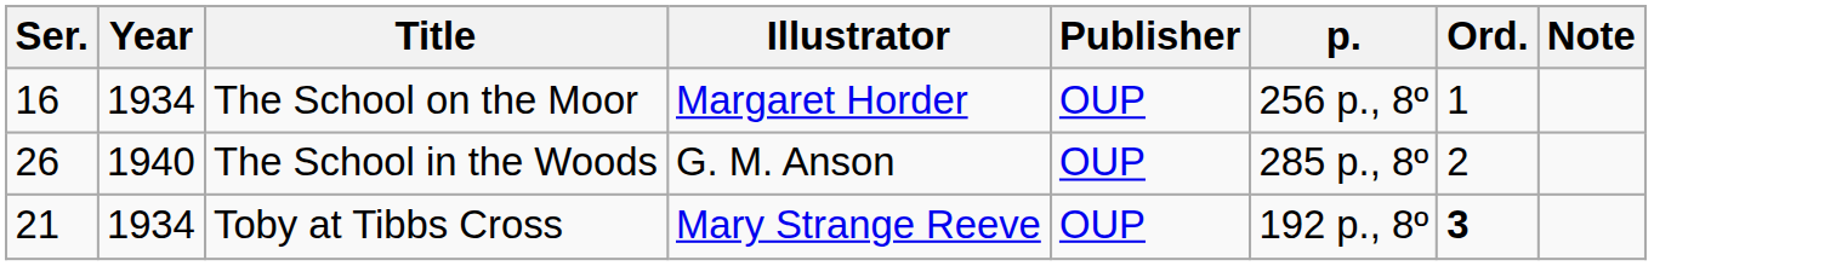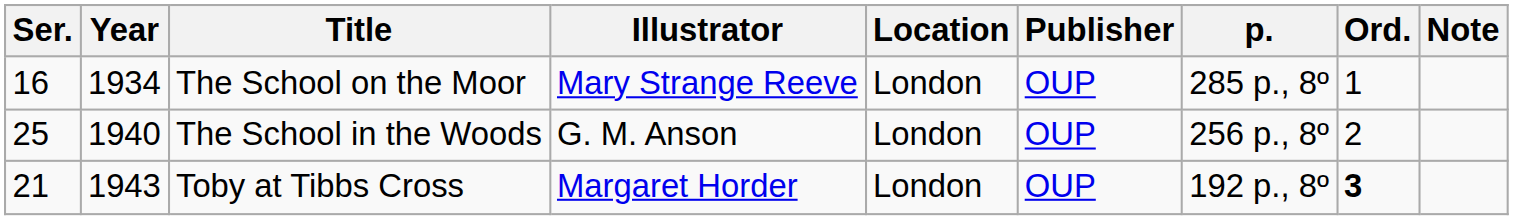+ column: Location | London | London | London
The School on the Moor | Illustrator: Margaret Horder -> Mary Strange Reeve
The School on the Moor | p.: 256 p., 8º -> 285 p., 8º
The School in the Woods | Ser.: 26 -> 25
The School in the Woods | p.: 285 p., 8º -> 256 p., 8º
Toby at Tibbs Cross | Year: 1934 -> 1943
Toby at Tibbs Cross | Illustrator: Mary Strange Reeve -> Margaret Horder
